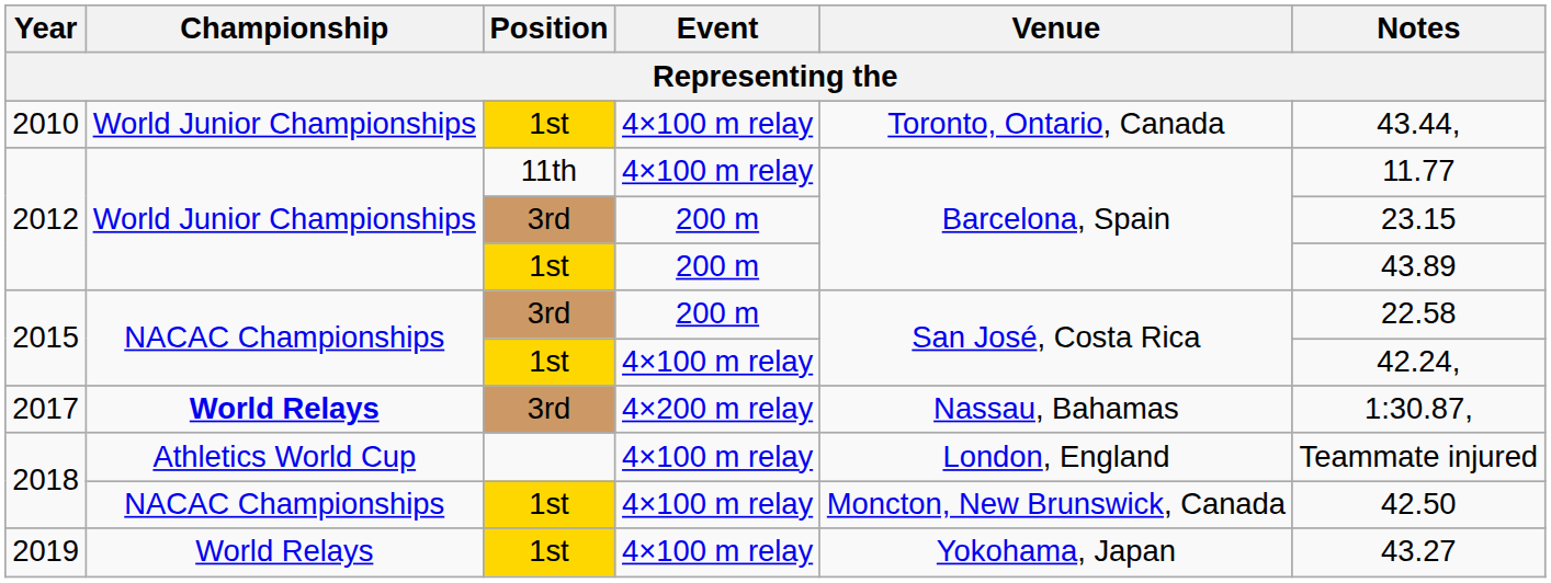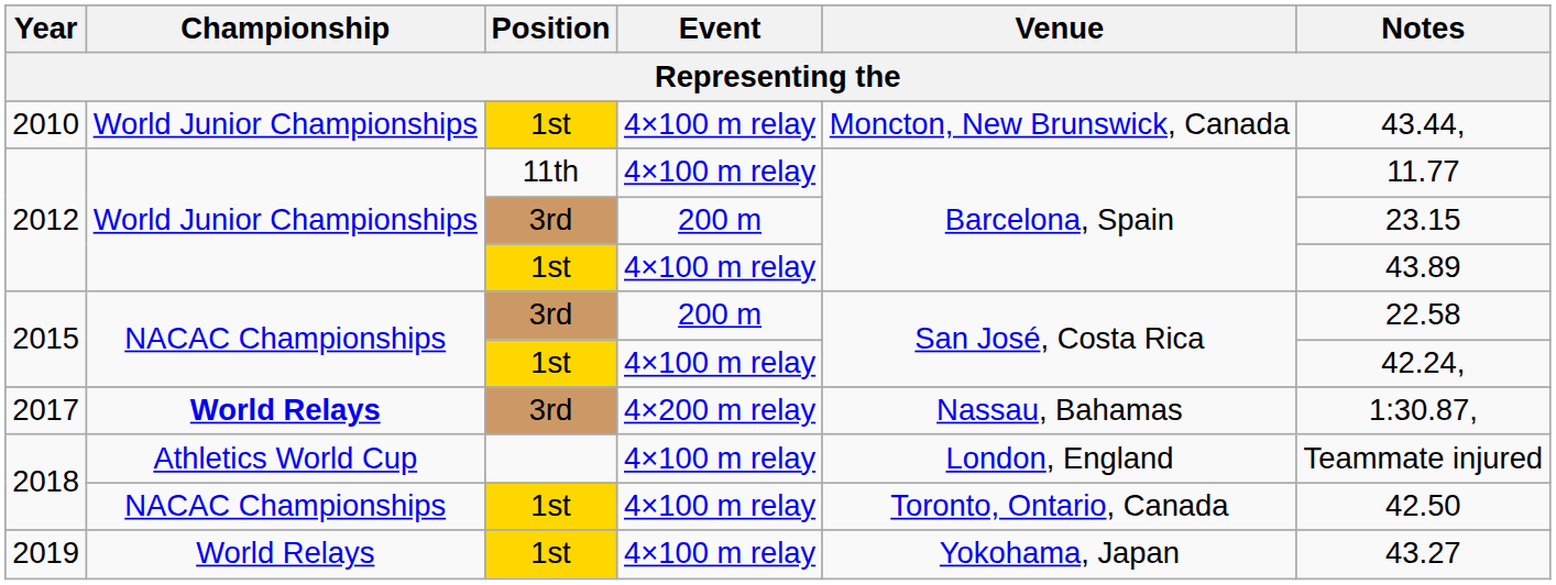2010 | Venue: Toronto, Ontario, Canada -> Moncton, New Brunswick, Canada
2012 / 1st | Event: 200 m -> 4×100 m relay
2018 / 1st | Venue: Moncton, New Brunswick, Canada -> Toronto, Ontario, Canada
